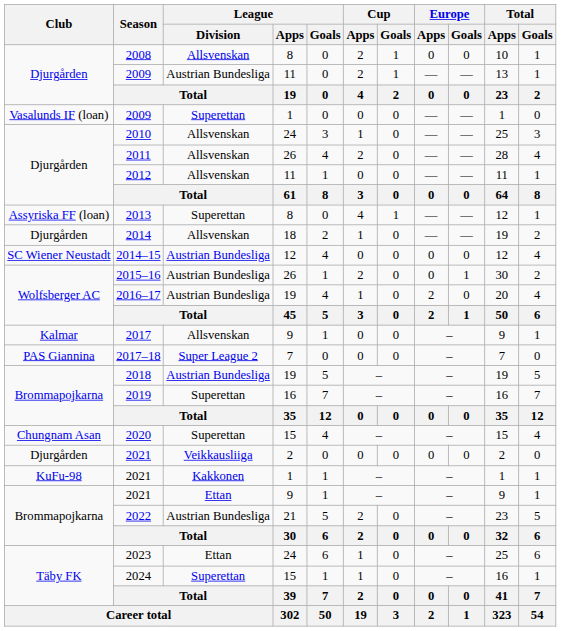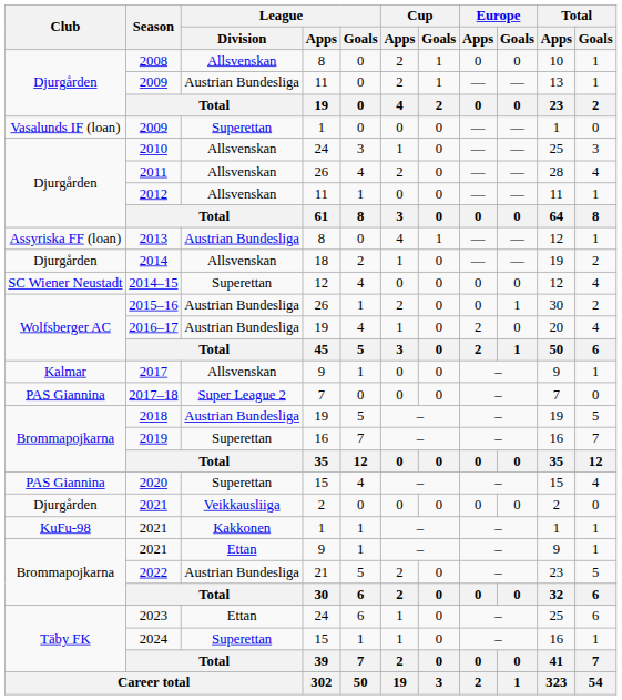2013 | League / Division: Superettan -> Austrian Bundesliga
2014–15 | League / Division: Austrian Bundesliga -> Superettan
2020 | Club: Chungnam Asan -> PAS Giannina
